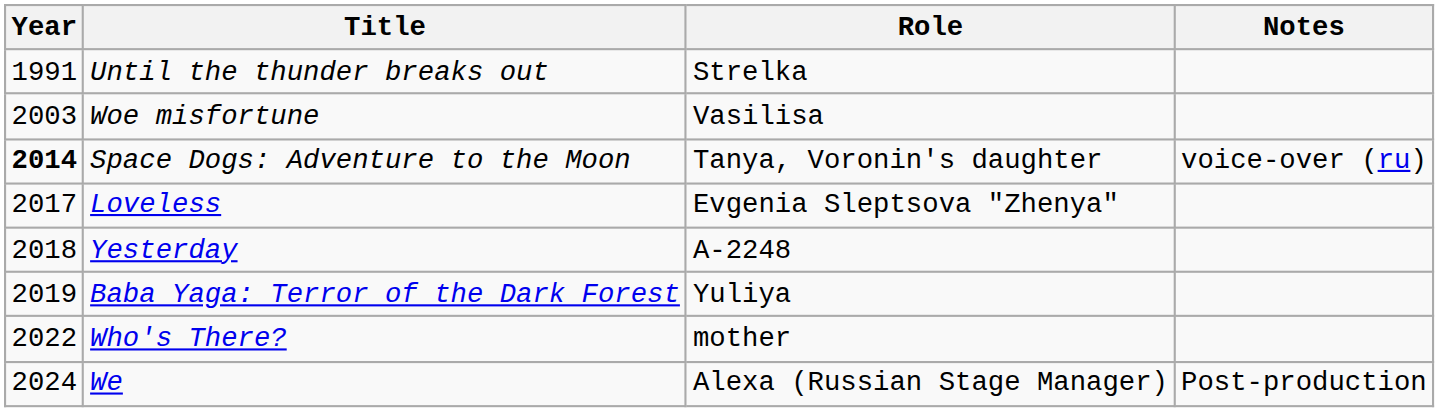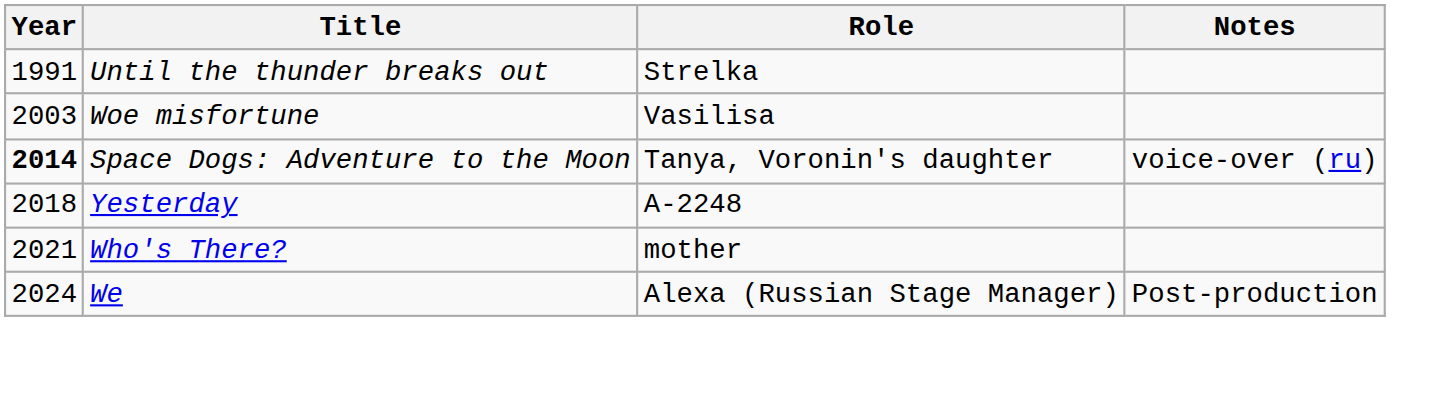- row: 2017 | Loveless | Evgenia Sleptsova "Zhenya"
- row: 2019 | Baba Yaga: Terror of the Dark Forest | Yuliya
Who's There? | Year: 2022 -> 2021
